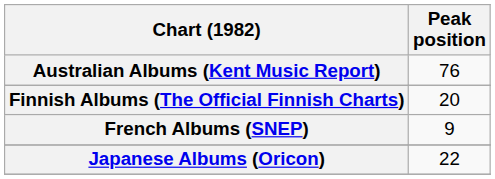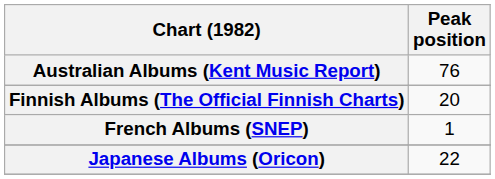French Albums (SNEP) | Peak position: 9 -> 1
